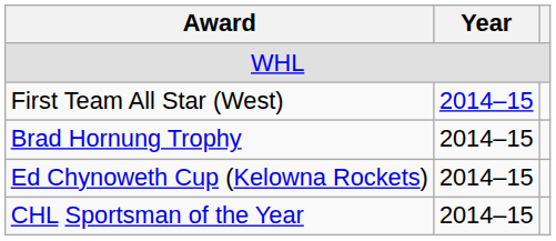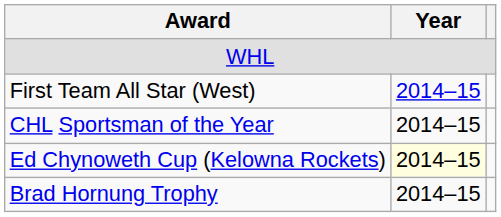rows swapped: Brad Hornung Trophy <-> CHL Sportsman of the Year
Ed Chynoweth Cup (Kelowna Rockets) | Year: no background -> lightyellow background
